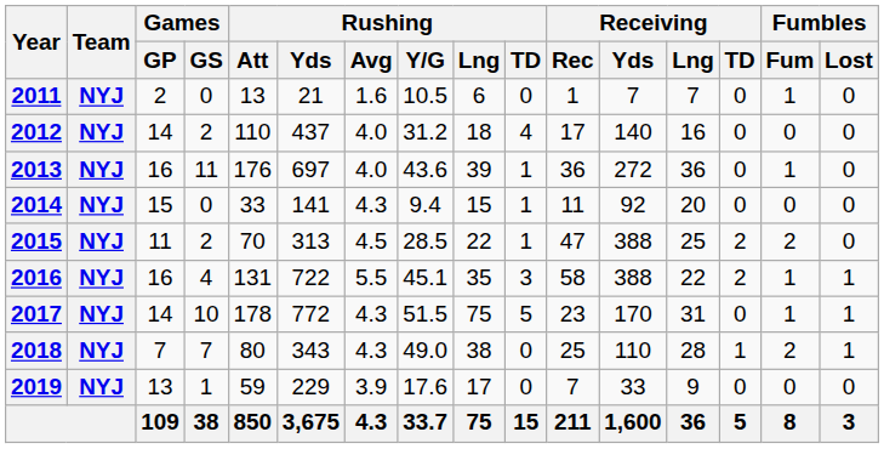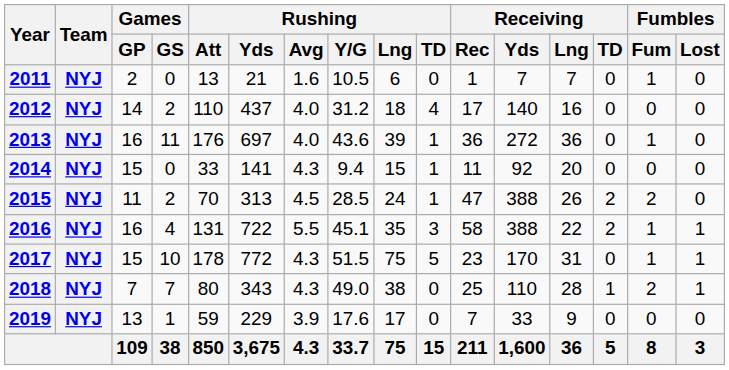2015 | Rushing / Lng: 22 -> 24
2015 | Receiving / Lng: 25 -> 26
2017 | Games / GP: 14 -> 15
